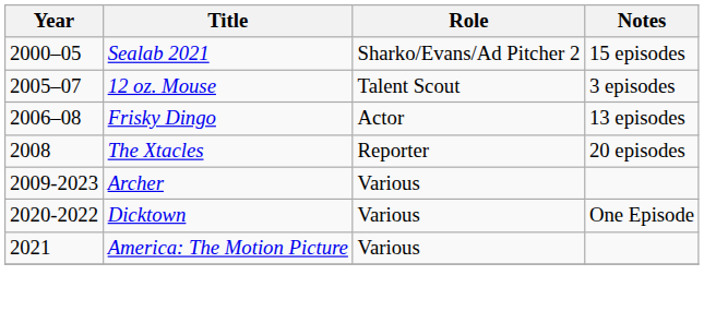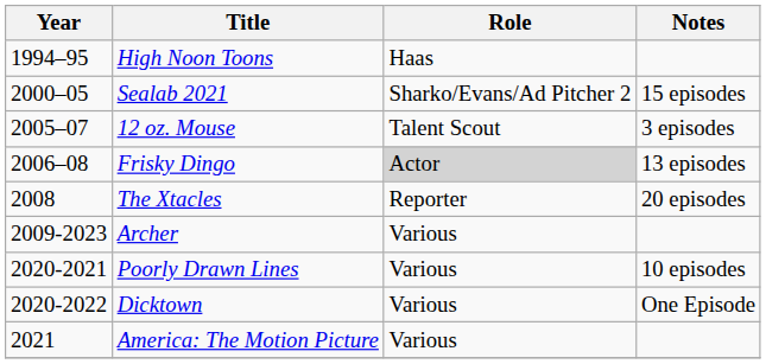+ row: 1994–95 | High Noon Toons | Haas
Frisky Dingo | Role: no background -> lightgrey background
+ row: 2020-2021 | Poorly Drawn Lines | Various | 10 episodes
